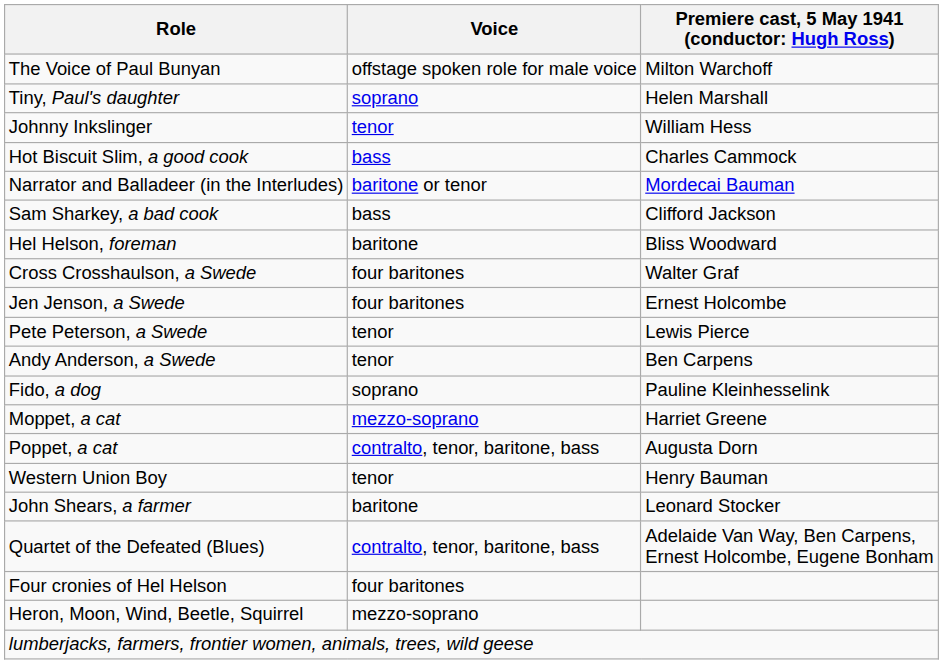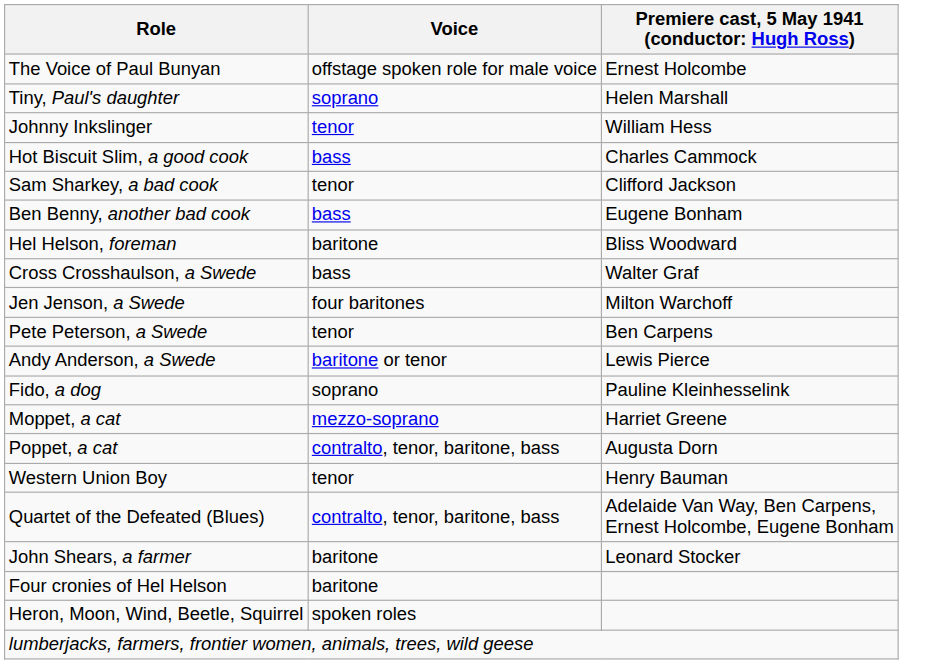The Voice of Paul Bunyan | column 3: Milton Warchoff -> Ernest Holcombe
- row: Narrator and Balladeer (in the Interludes) | baritone or tenor | Mordecai Bauman
Sam Sharkey, a bad cook | Voice: bass -> tenor
+ row: Ben Benny, another bad cook | bass | Eugene Bonham
Cross Crosshaulson, a Swede | Voice: four baritones -> bass
Jen Jenson, a Swede | column 3: Ernest Holcombe -> Milton Warchoff
Pete Peterson, a Swede | column 3: Lewis Pierce -> Ben Carpens
Andy Anderson, a Swede | Voice: tenor -> baritone or tenor
Andy Anderson, a Swede | column 3: Ben Carpens -> Lewis Pierce
rows swapped: John Shears, a farmer <-> Quartet of the Defeated (Blues)
Four cronies of Hel Helson | Voice: four baritones -> baritone
Heron, Moon, Wind, Beetle, Squirrel | Voice: mezzo-soprano -> spoken roles
